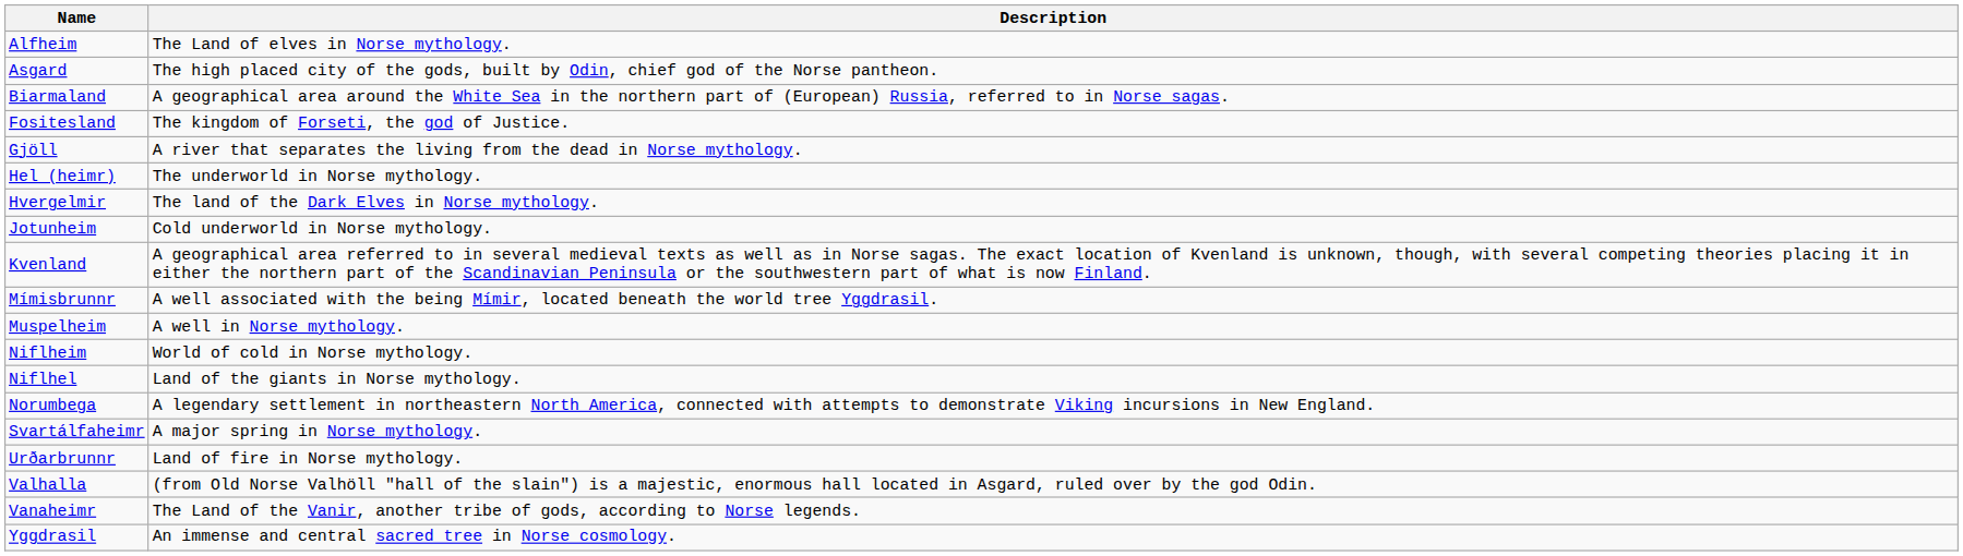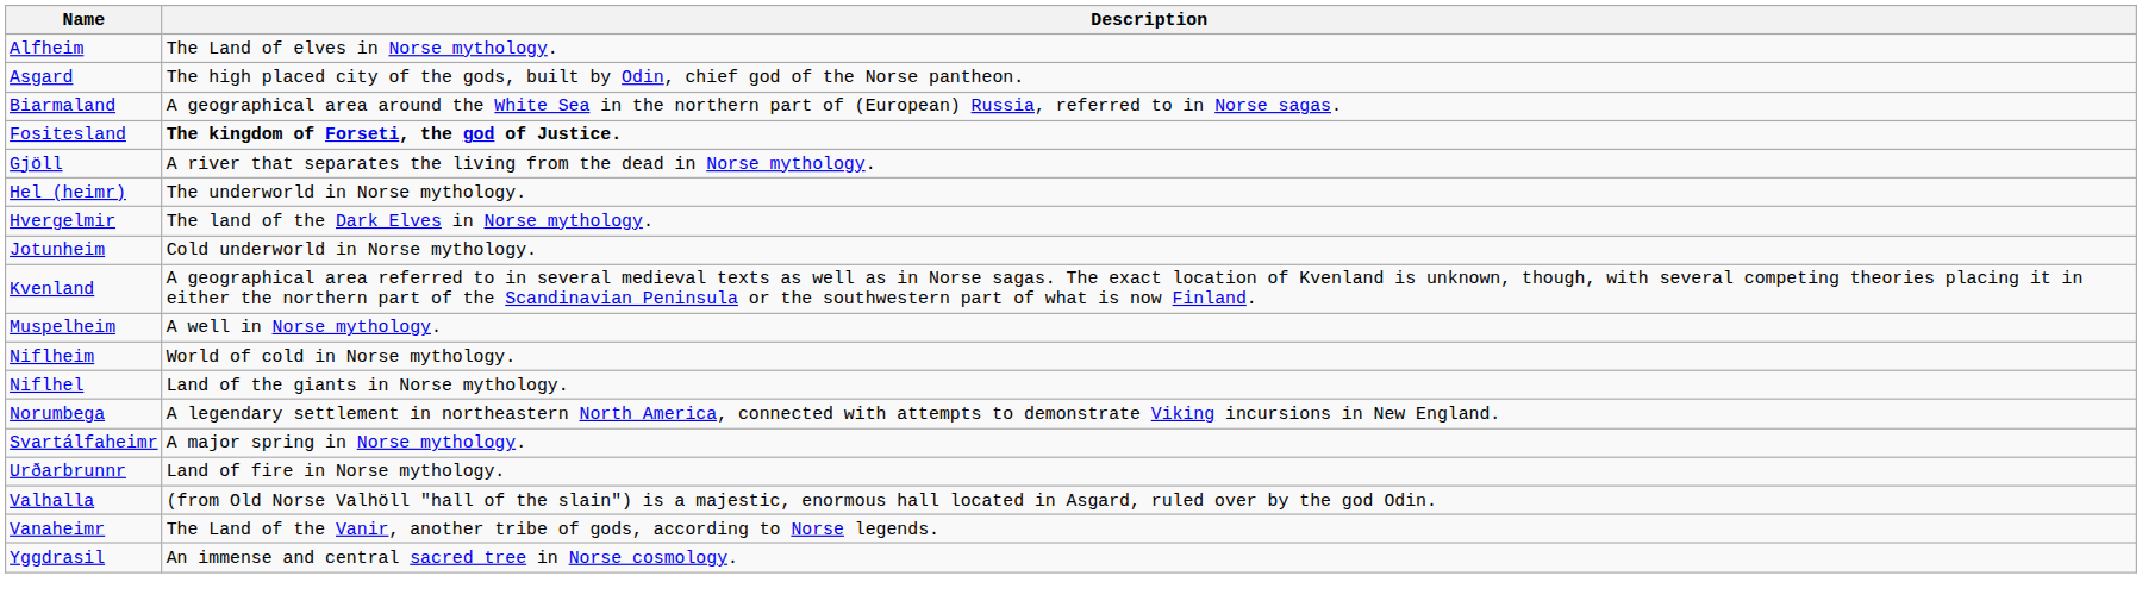Fositesland | Description: normal -> bold
- row: Mímisbrunnr | A well associated with the being Mímir, located beneath the world tree Yggdrasil.
